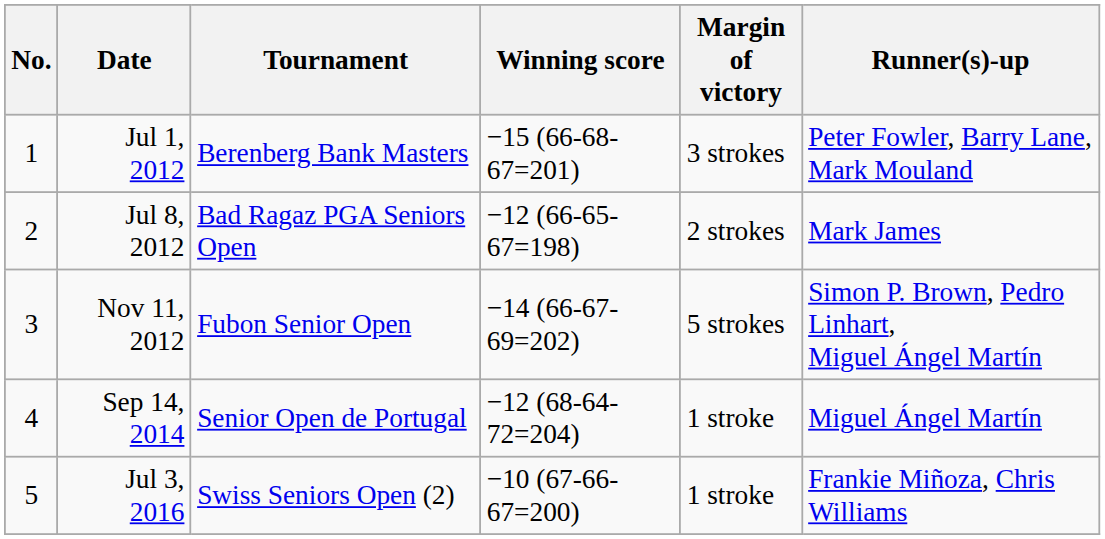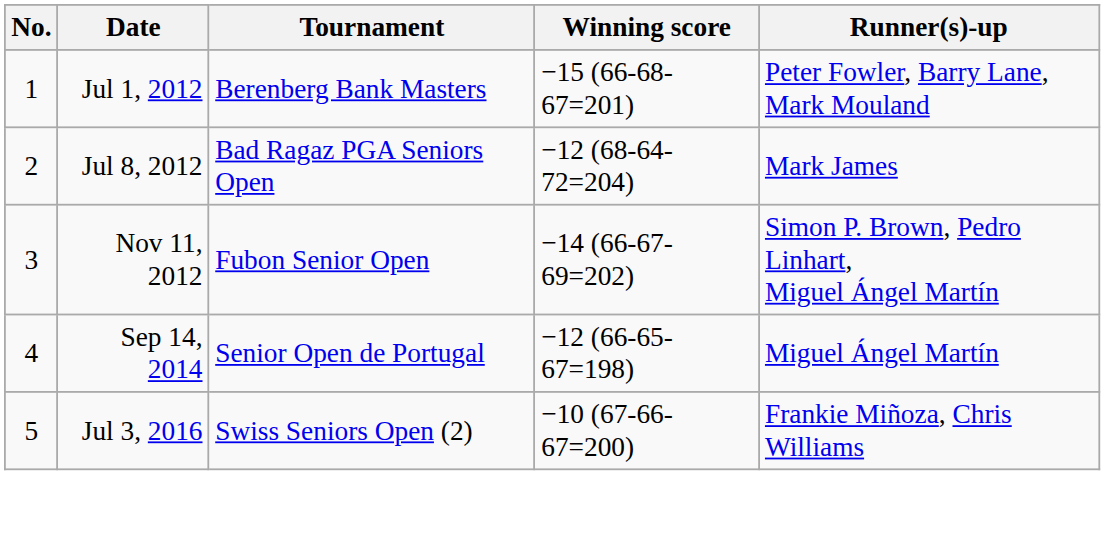- column: Margin of victory | 3 strokes | 2 strokes | 5 strokes | 1 stroke | 1 stroke
Jul 8, 2012 | Winning score: −12 (66-65-67=198) -> −12 (68-64-72=204)
Sep 14, 2014 | Winning score: −12 (68-64-72=204) -> −12 (66-65-67=198)
